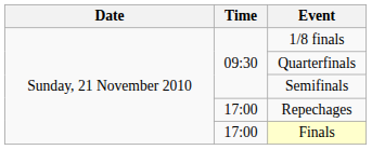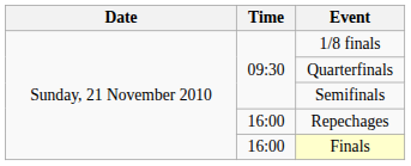Repechages | Time: 17:00 -> 16:00
Finals | Time: 17:00 -> 16:00
